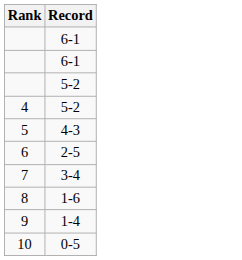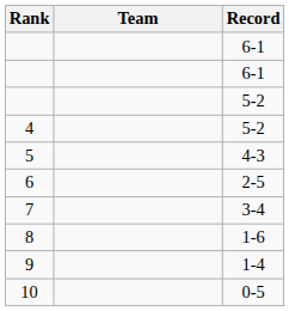+ column: Team
